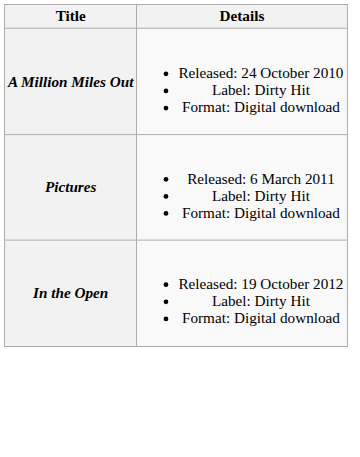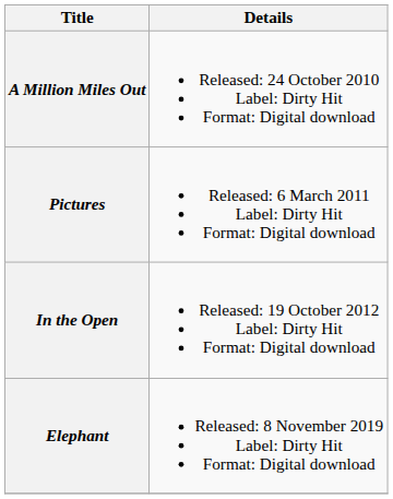+ row: Elephant | Released: 8 November 2019 Label: Dirty Hit Format: Digital download
